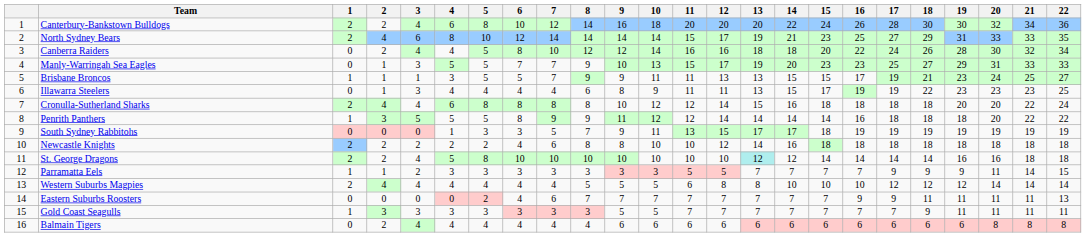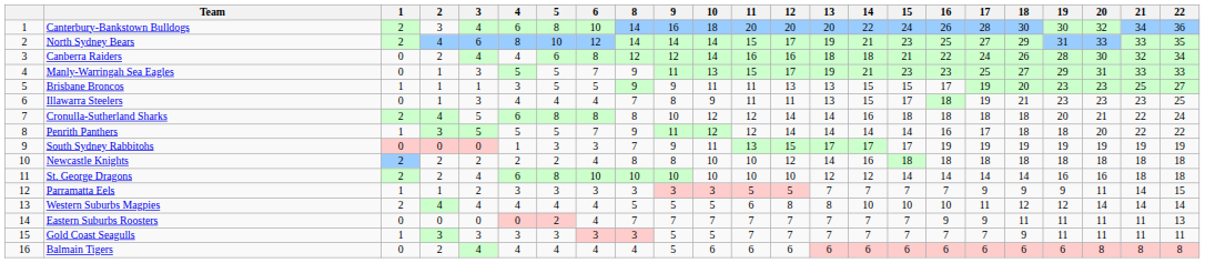- column: 7 | 12 | 14 | 10 | 7 | 7 | 4 | 8 | 9 | 5 | 6 | 10 | 3 | 4 | 6 | 3 | 4
Canterbury-Bankstown Bulldogs | 2: 2 -> 3
Canberra Raiders | 5: 5 -> 6
Canberra Raiders | 15: 20 -> 21
Manly-Warringah Sea Eagles | 9: 10 -> 11
Manly-Warringah Sea Eagles | 14: 20 -> 21
Brisbane Broncos | 18: 21 -> 20
Brisbane Broncos | 20: 24 -> 23
Illawarra Steelers | 8: 6 -> 7
Illawarra Steelers | 16: 19 -> 18
Illawarra Steelers | 18: 22 -> 21
Cronulla-Sutherland Sharks | 3: 4 -> 5
Cronulla-Sutherland Sharks | 13: 15 -> 14
Cronulla-Sutherland Sharks | 20: 20 -> 21
Penrith Panthers | 6: 8 -> 7
Penrith Panthers | 17: 18 -> 17
South Sydney Rabbitohs | 15: 18 -> 17
St. George Dragons | 4: 5 -> 6
St. George Dragons | 13: paleturquoise background -> no background
Western Suburbs Magpies | 17: 12 -> 11
Balmain Tigers | 9: 6 -> 5
